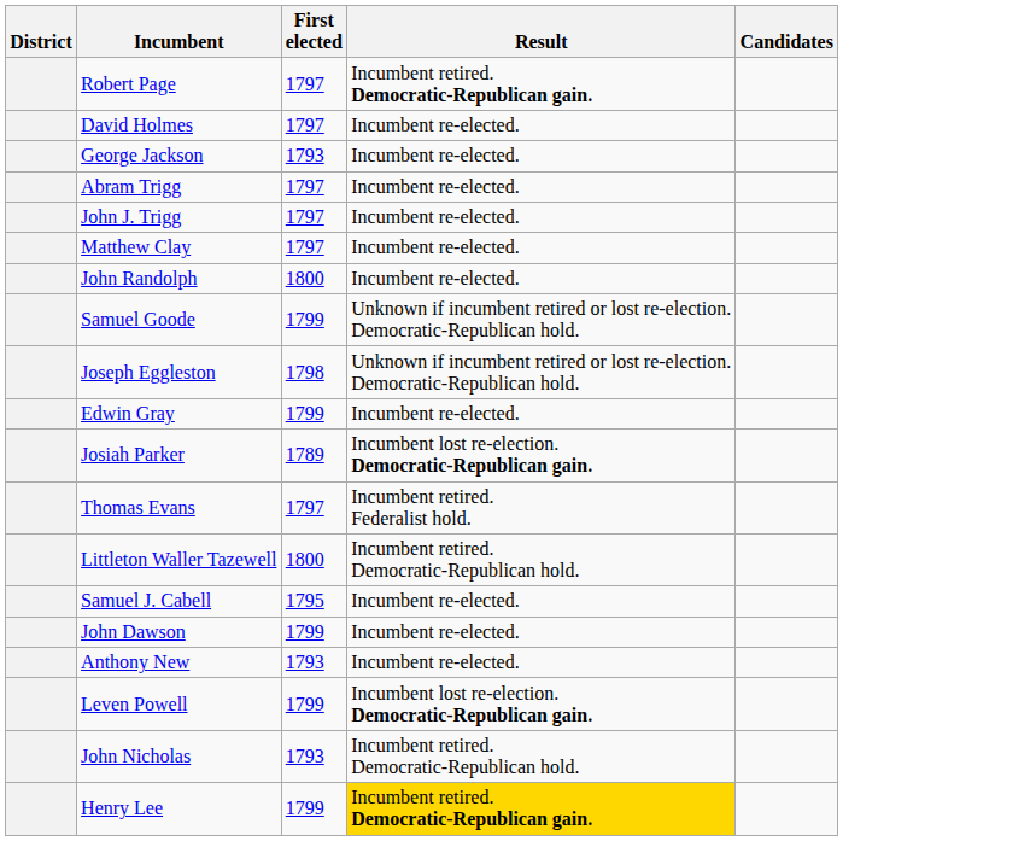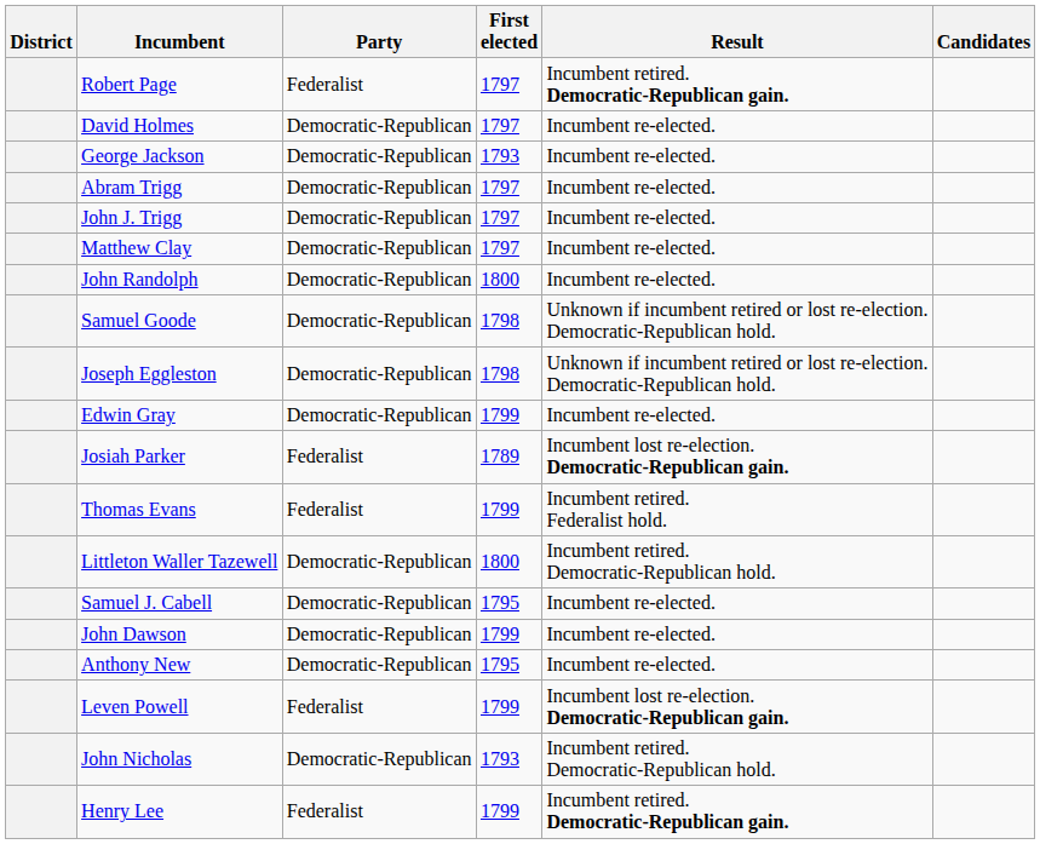+ column: Party | Federalist | Democratic-Republican | Democratic-Republican | Democratic-Republican | Democratic-Republican | Democratic-Republican | Democratic-Republican | Democratic-Republican | Democratic-Republican | Democratic-Republican | Federalist | Federalist | Democratic-Republican | Democratic-Republican | Democratic-Republican | Democratic-Republican | Federalist | Democratic-Republican | Federalist
Samuel Goode | First elected: 1799 -> 1798
Thomas Evans | First elected: 1797 -> 1799
Anthony New | First elected: 1793 -> 1795
Henry Lee | Result: gold background -> no background
